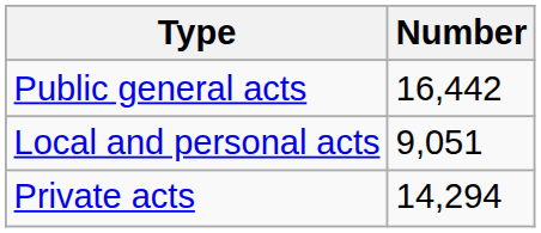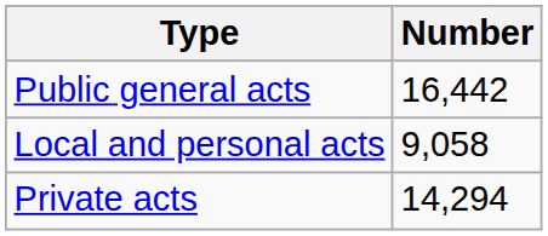Local and personal acts | Number: 9,051 -> 9,058
